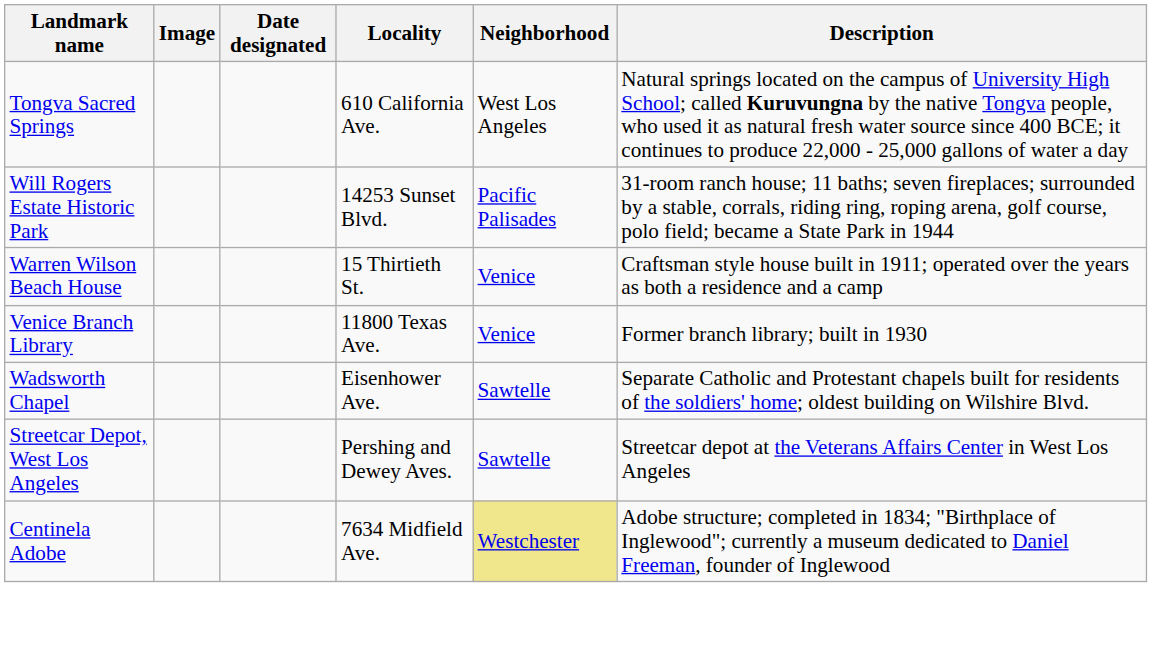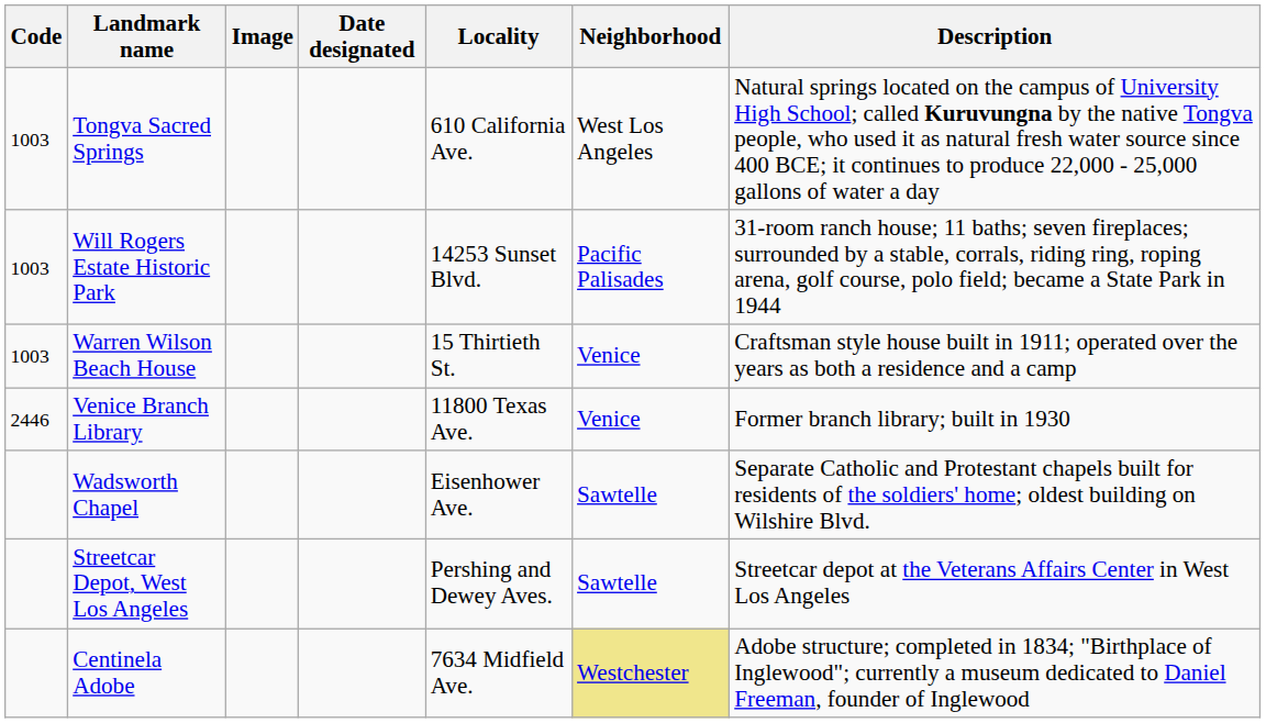+ column: Code | 1003 | 1003 | 1003 | 2446
